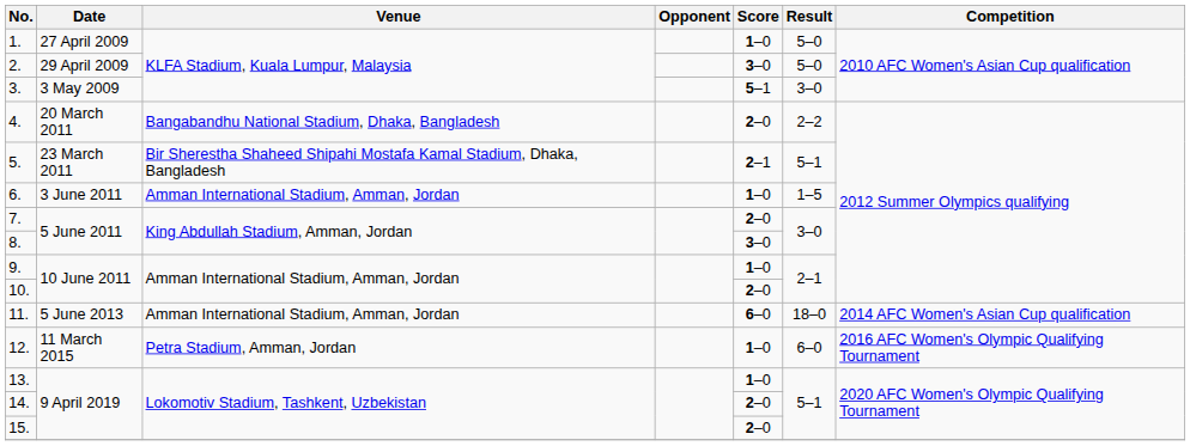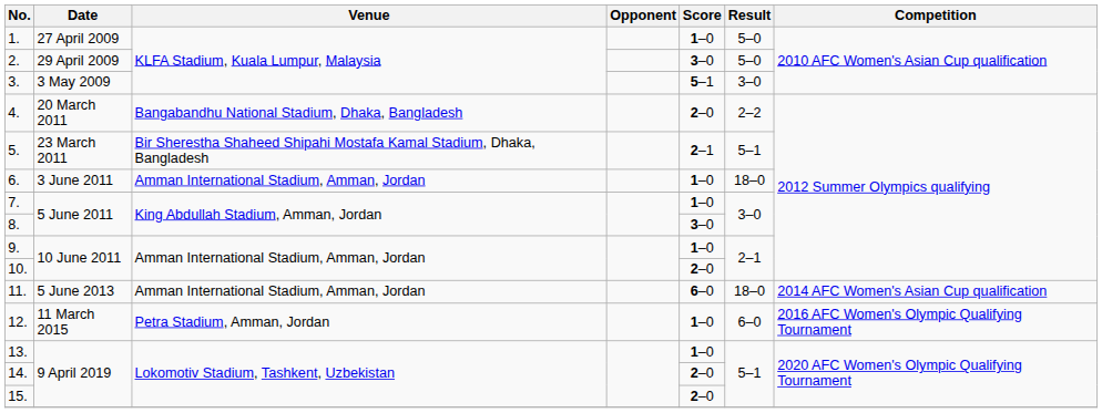6. | Result: 1–5 -> 18–0
7. | Score: 2–0 -> 1–0
